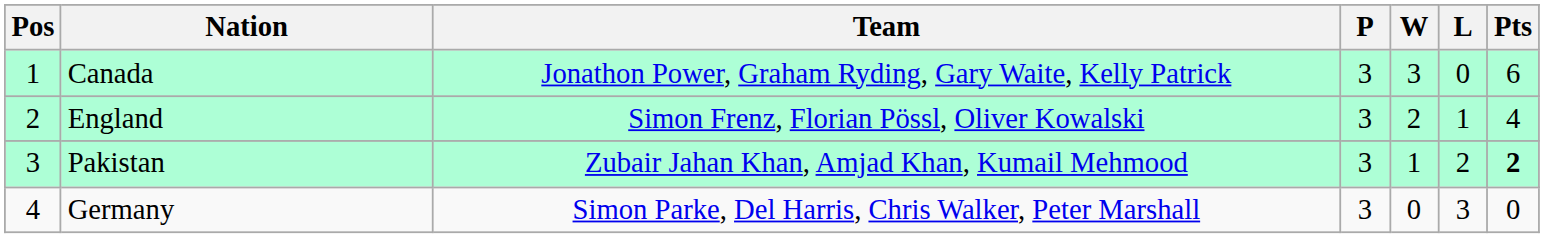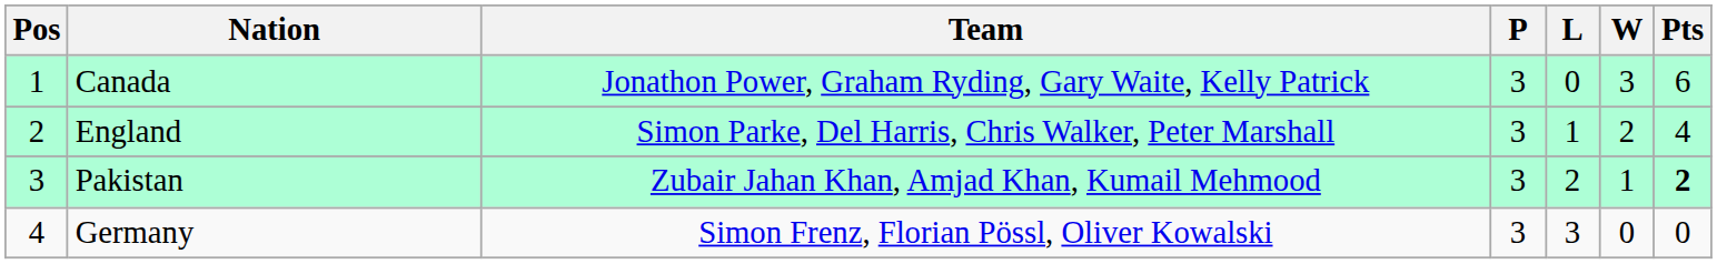columns swapped: W <-> L
England | Team: Simon Frenz, Florian Pössl, Oliver Kowalski -> Simon Parke, Del Harris, Chris Walker, Peter Marshall
Germany | Team: Simon Parke, Del Harris, Chris Walker, Peter Marshall -> Simon Frenz, Florian Pössl, Oliver Kowalski
